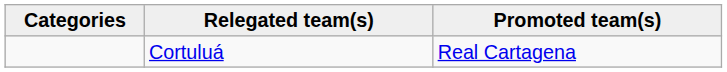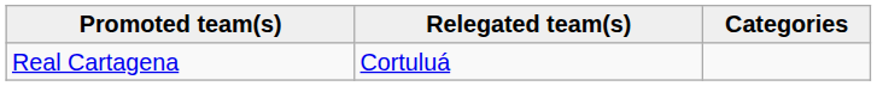columns swapped: Categories <-> Promoted team(s)
